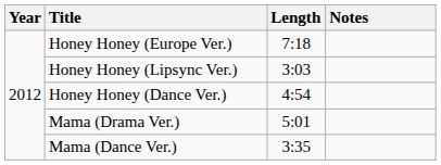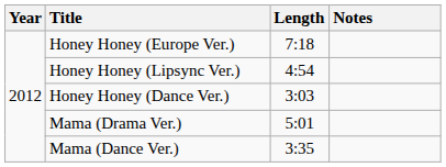Honey Honey (Lipsync Ver.) | Length: 3:03 -> 4:54
Honey Honey (Dance Ver.) | Length: 4:54 -> 3:03
